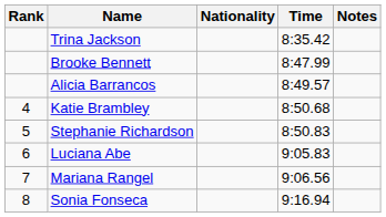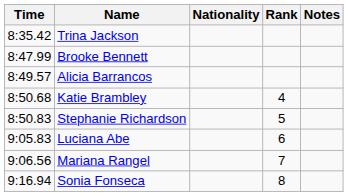columns swapped: Rank <-> Time
